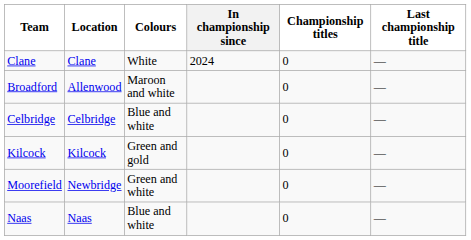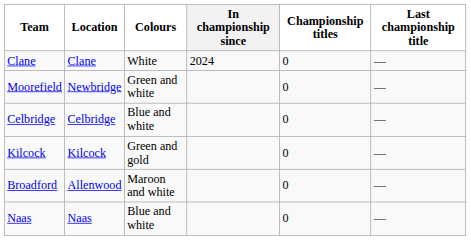rows swapped: Broadford <-> Moorefield
